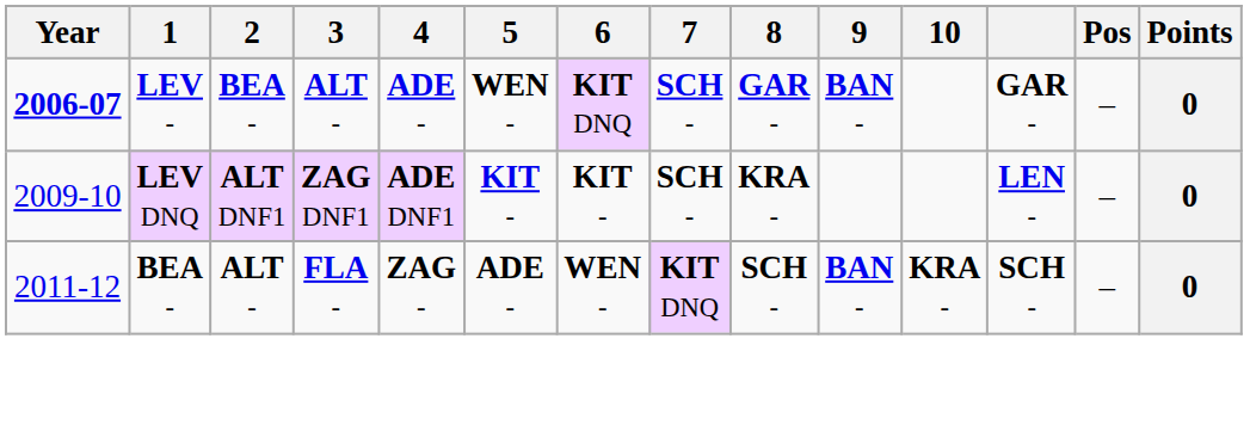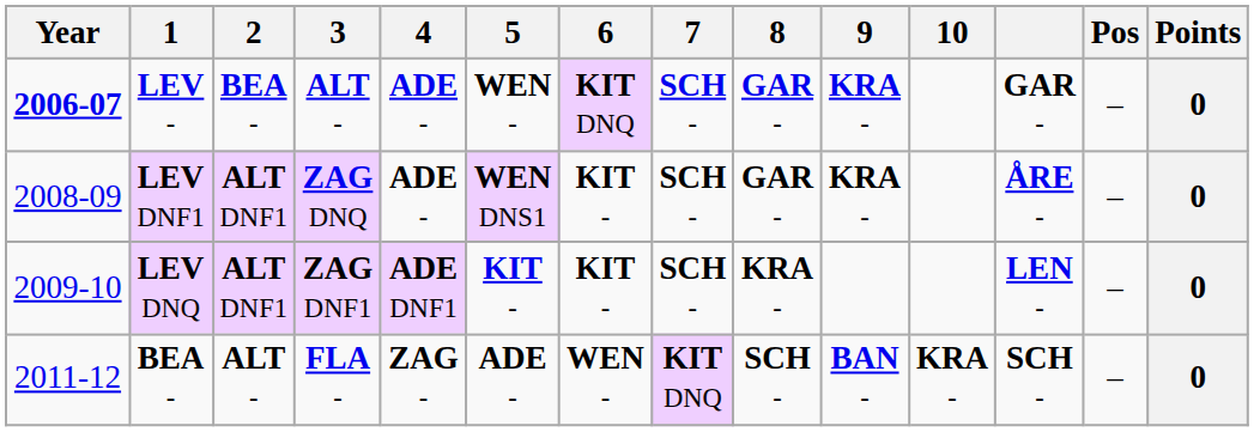LEV - | 9: BAN - -> KRA -
+ row: 2008-09 | LEV DNF1 | ALT DNF1 | ZAG DNQ | ADE - | WEN DNS1 | KIT - | SCH - | GAR - | KRA - | ÅRE - | – | 0
